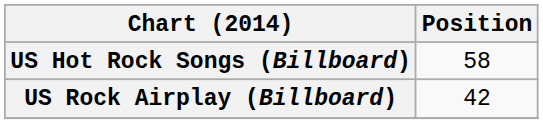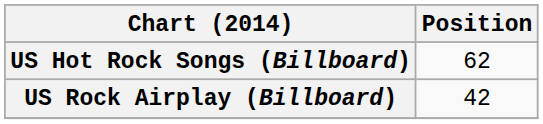US Hot Rock Songs (Billboard) | Position: 58 -> 62
